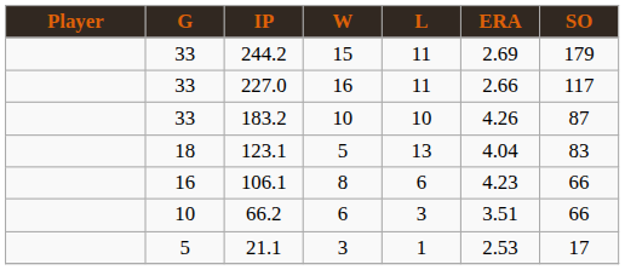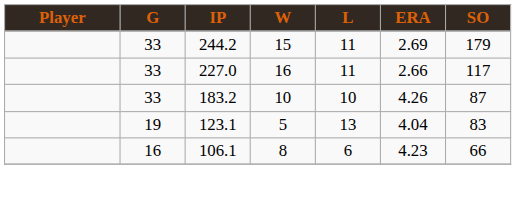123.1 | G: 18 -> 19
- row: 10 | 66.2 | 6 | 3 | 3.51 | 66
- row: 5 | 21.1 | 3 | 1 | 2.53 | 17
